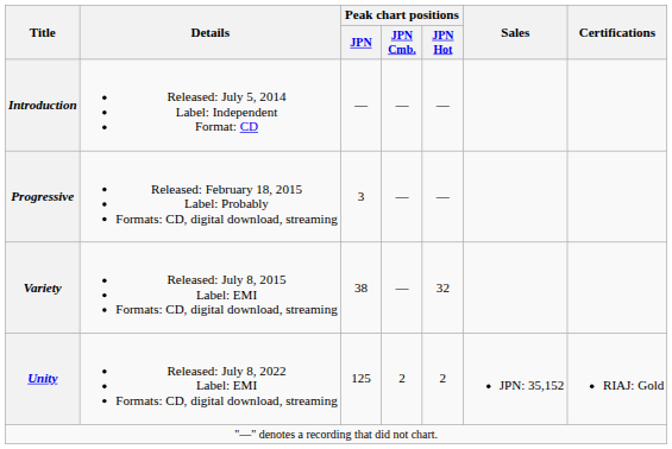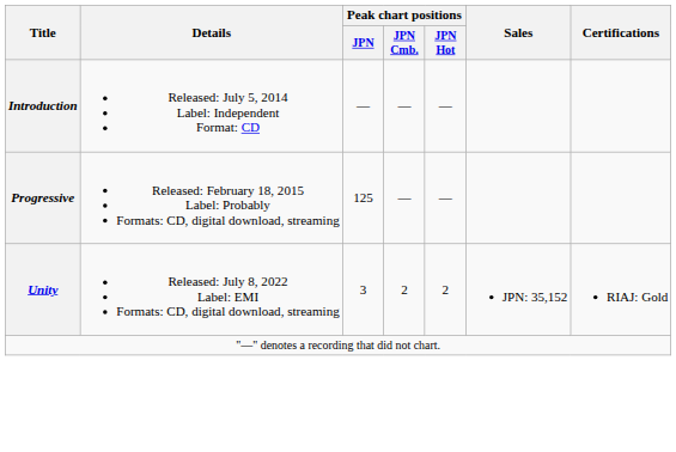Progressive | Peak chart positions / JPN: 3 -> 125
- row: Variety | Released: July 8, 2015 Label: EMI Formats: CD, digital download, streaming | 38 | — | 32
Unity | Peak chart positions / JPN: 125 -> 3
